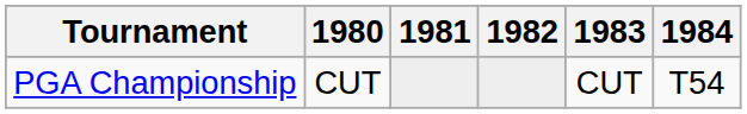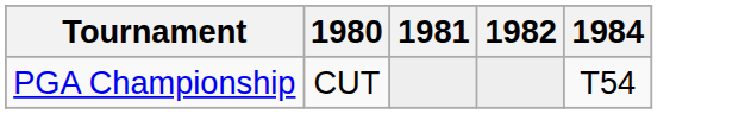- column: 1983 | CUT
